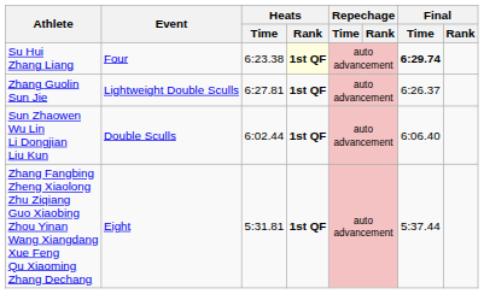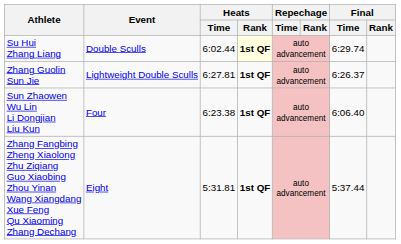Su Hui Zhang Liang | Event: Four -> Double Sculls
Su Hui Zhang Liang | Heats / Time: 6:23.38 -> 6:02.44
Su Hui Zhang Liang | Final / Time: bold -> normal
Sun Zhaowen Wu Lin Li Dongjian Liu Kun | Event: Double Sculls -> Four
Sun Zhaowen Wu Lin Li Dongjian Liu Kun | Heats / Time: 6:02.44 -> 6:23.38
